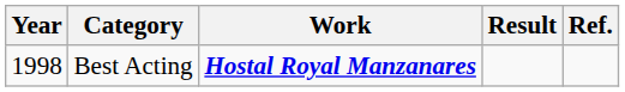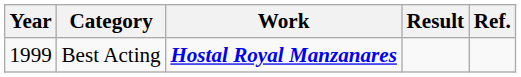Best Acting | Year: 1998 -> 1999
